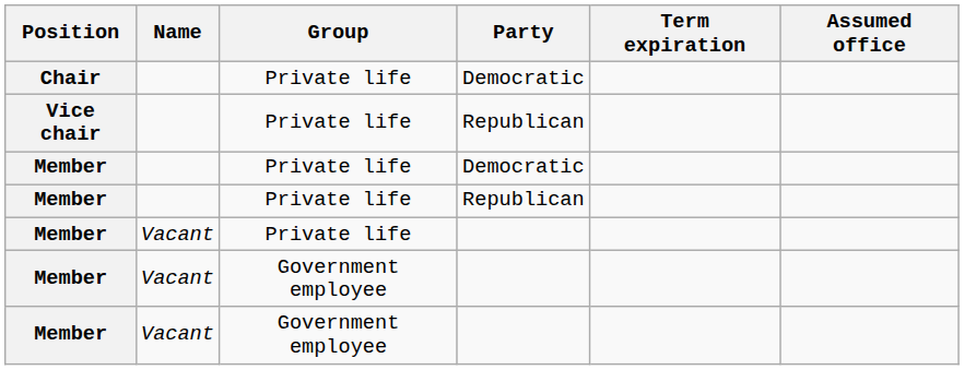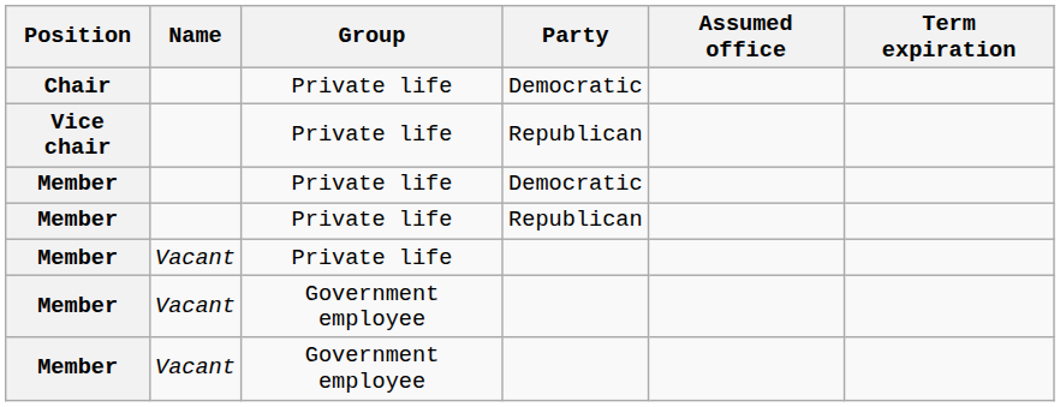columns swapped: Assumed office <-> Term expiration
